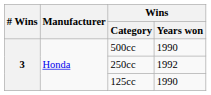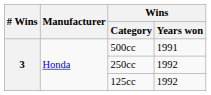500cc | Wins / Years won: 1990 -> 1991
125cc | Wins / Years won: 1990 -> 1992
